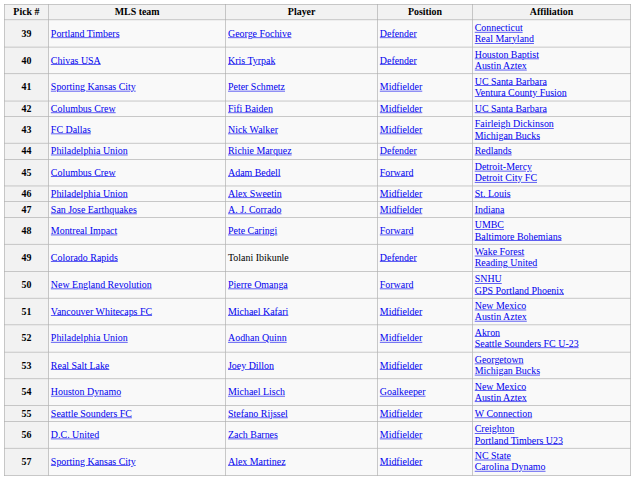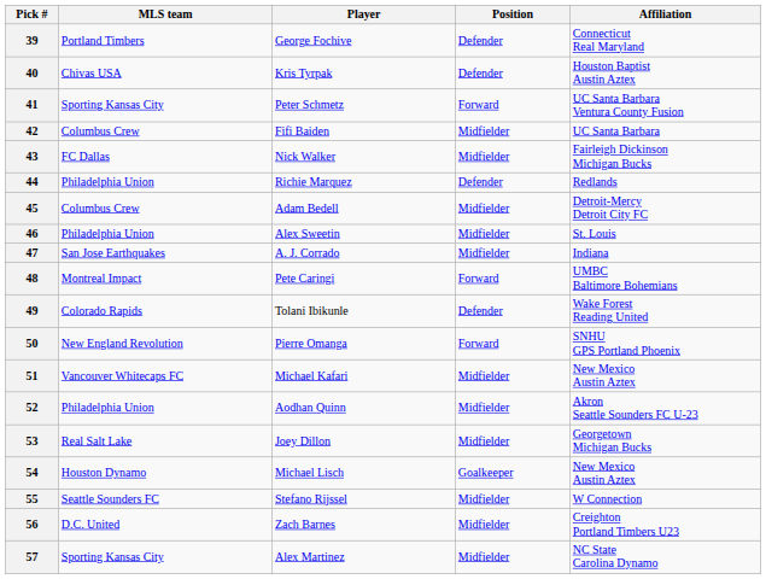41 | Position: Midfielder -> Forward
45 | Position: Forward -> Midfielder
